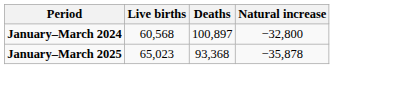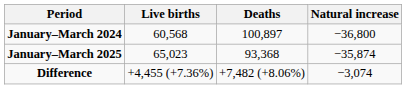January–March 2024 | Natural increase: −32,800 -> −36,800
January–March 2025 | Natural increase: −35,878 -> −35,874
+ row: Difference | +4,455 (+7.36%) | +7,482 (+8.06%) | −3,074
